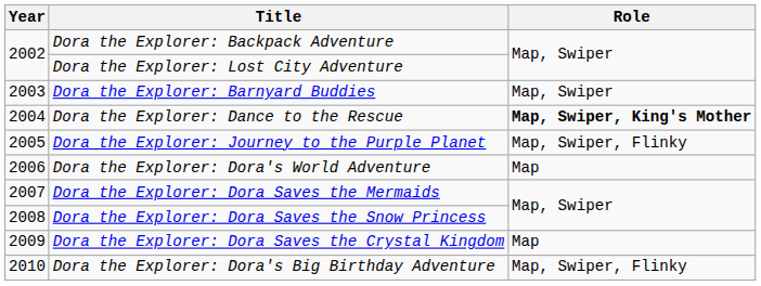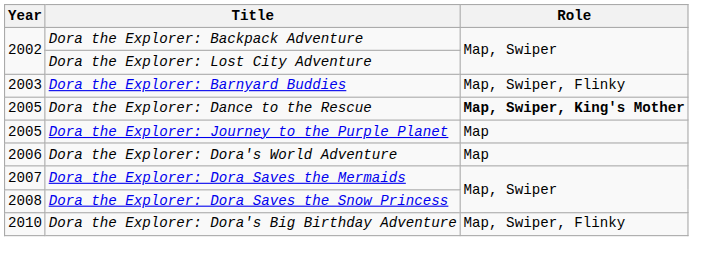Dora the Explorer: Barnyard Buddies | Role: Map, Swiper -> Map, Swiper, Flinky
Dora the Explorer: Dance to the Rescue | Year: 2004 -> 2005
Dora the Explorer: Journey to the Purple Planet | Role: Map, Swiper, Flinky -> Map
- row: 2009 | Dora the Explorer: Dora Saves the Crystal Kingdom | Map
